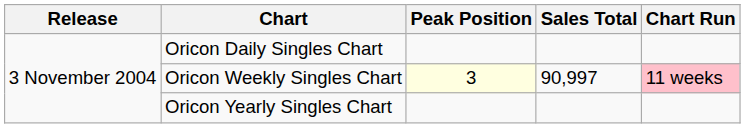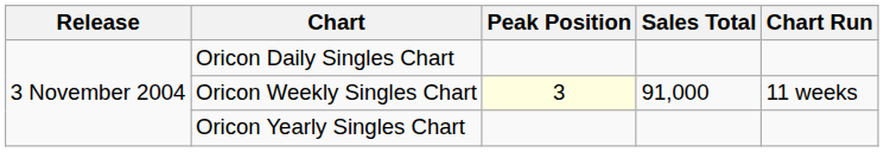Oricon Weekly Singles Chart | Sales Total: 90,997 -> 91,000
Oricon Weekly Singles Chart | Chart Run: pink background -> no background
